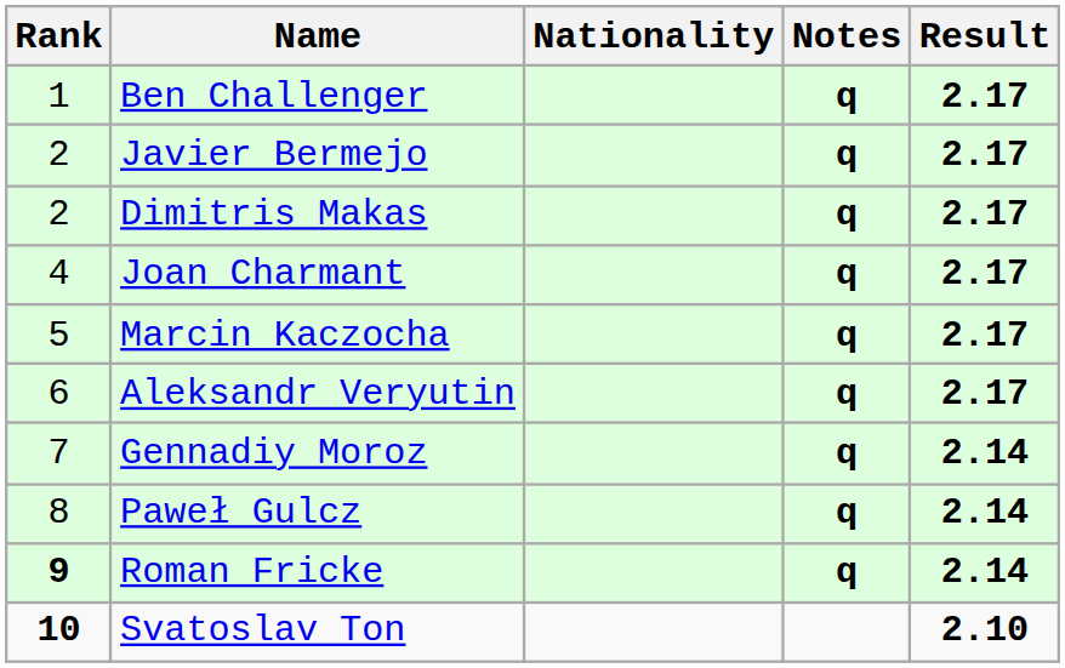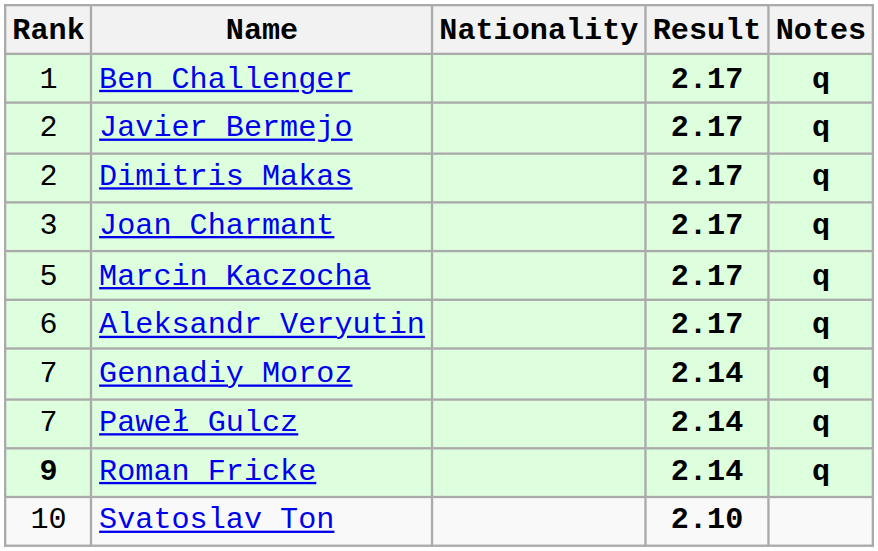columns swapped: Result <-> Notes
Joan Charmant | Rank: 4 -> 3
Paweł Gulcz | Rank: 8 -> 7
Svatoslav Ton | Rank: bold -> normal
